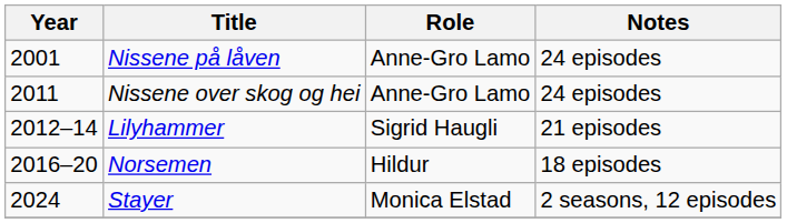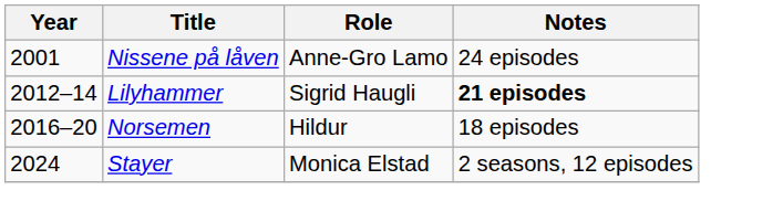- row: 2011 | Nissene over skog og hei | Anne-Gro Lamo | 24 episodes
Lilyhammer | Notes: normal -> bold
